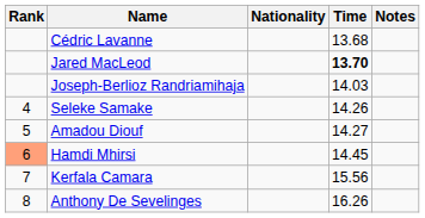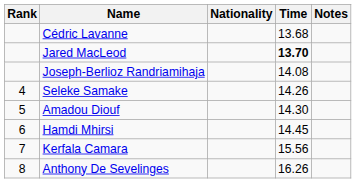Joseph-Berlioz Randriamihaja | Time: 14.03 -> 14.08
Amadou Diouf | Time: 14.27 -> 14.30
Hamdi Mhirsi | Rank: lightsalmon background -> no background
